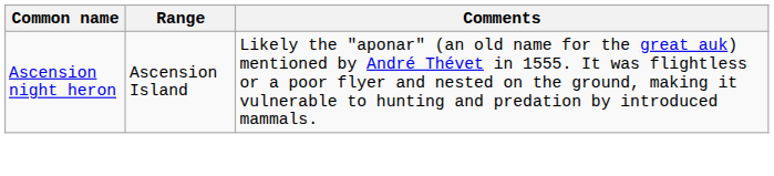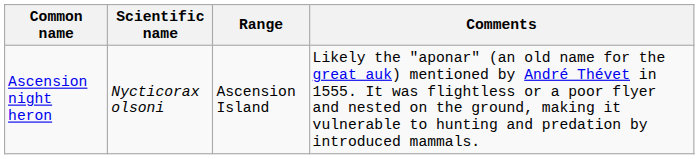+ column: Scientific name | Nycticorax olsoni
